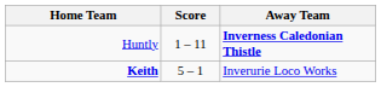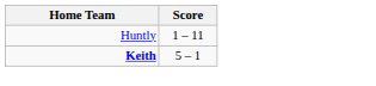- column: Away Team | Inverness Caledonian Thistle | Inverurie Loco Works
